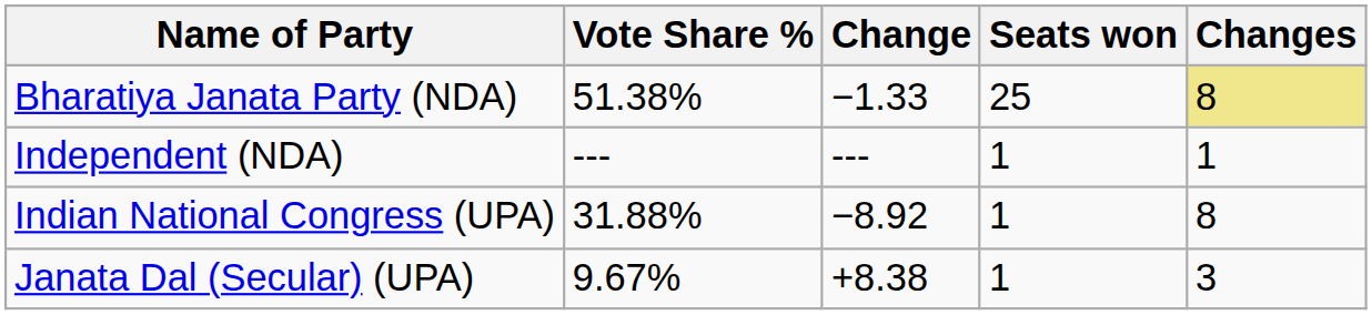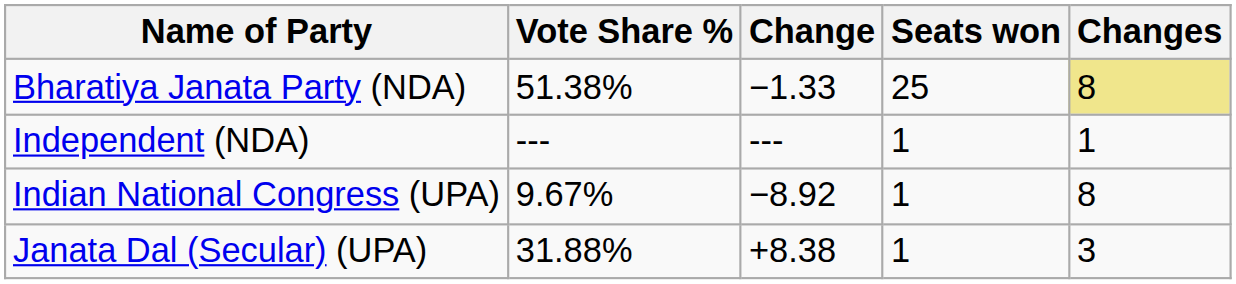Indian National Congress (UPA) | Vote Share %: 31.88% -> 9.67%
Janata Dal (Secular) (UPA) | Vote Share %: 9.67% -> 31.88%
